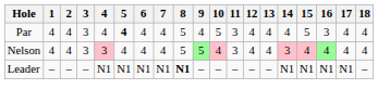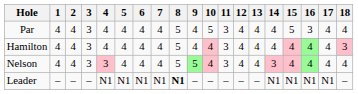Par | 5: bold -> normal
+ row: Hamilton | 4 | 4 | 3 | 4 | 4 | 4 | 4 | 5 | 4 | 4 | 3 | 4 | 4 | 4 | 4 | 4 | 4 | 3
